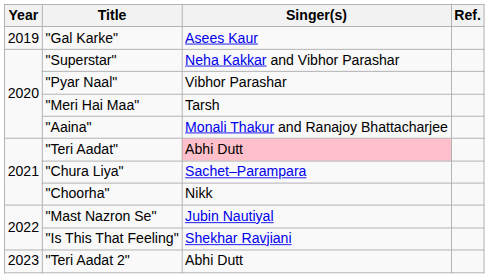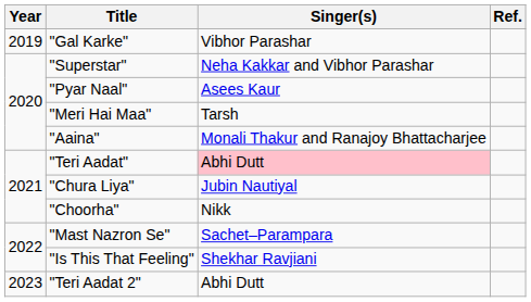"Gal Karke" | Singer(s): Asees Kaur -> Vibhor Parashar
"Pyar Naal" | Singer(s): Vibhor Parashar -> Asees Kaur
"Chura Liya" | Singer(s): Sachet–Parampara -> Jubin Nautiyal
"Mast Nazron Se" | Singer(s): Jubin Nautiyal -> Sachet–Parampara
